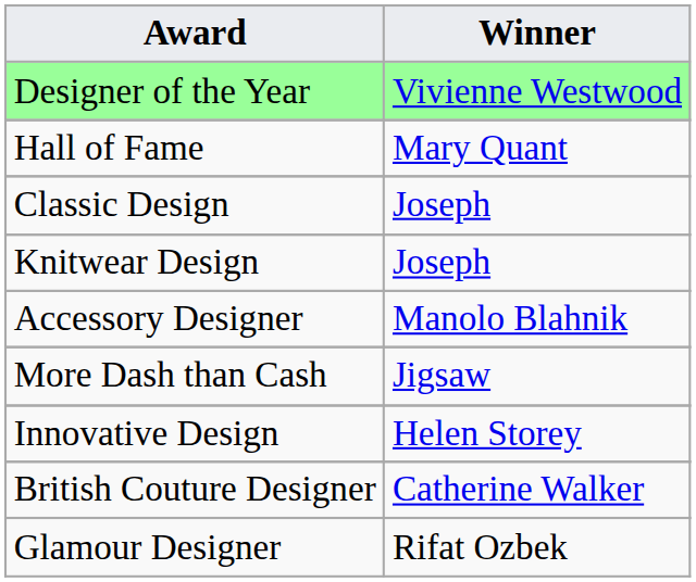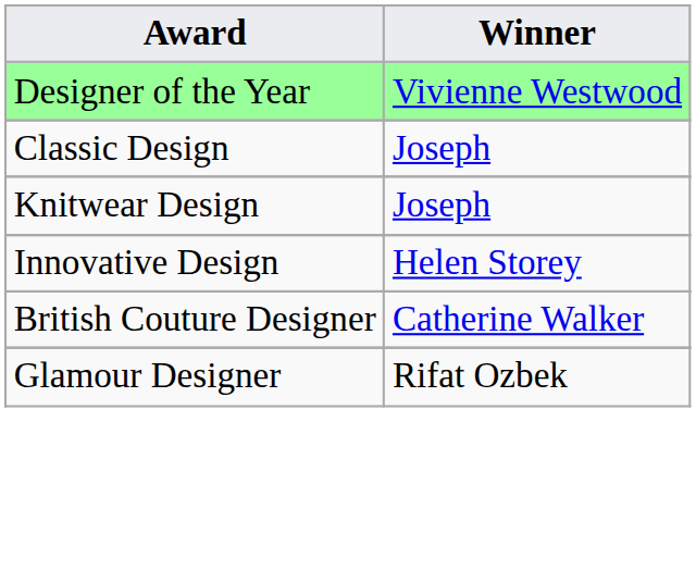- row: Hall of Fame | Mary Quant
- row: Accessory Designer | Manolo Blahnik
- row: More Dash than Cash | Jigsaw
